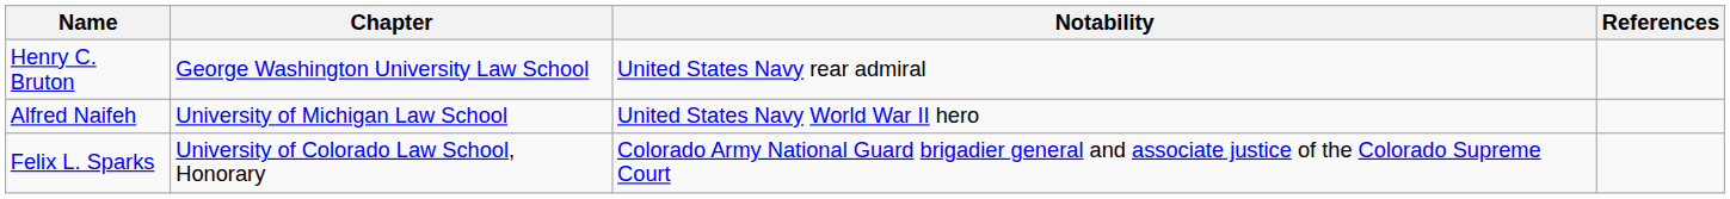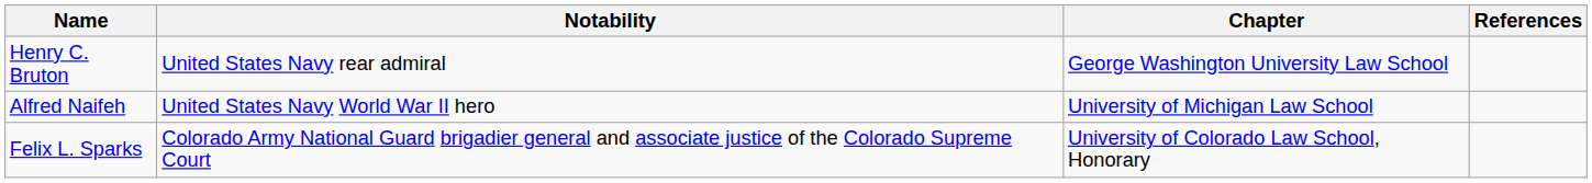columns swapped: Chapter <-> Notability
